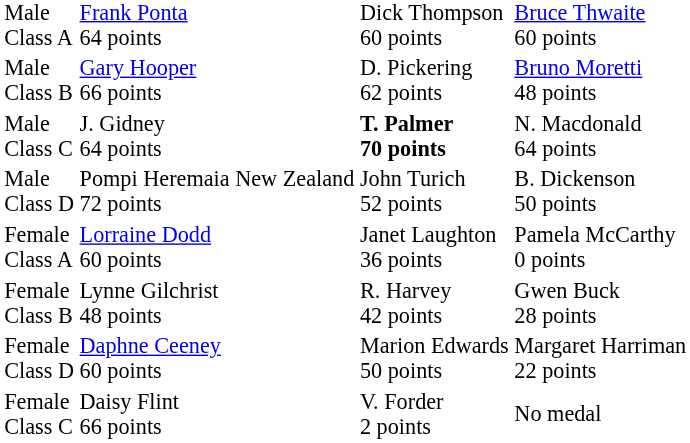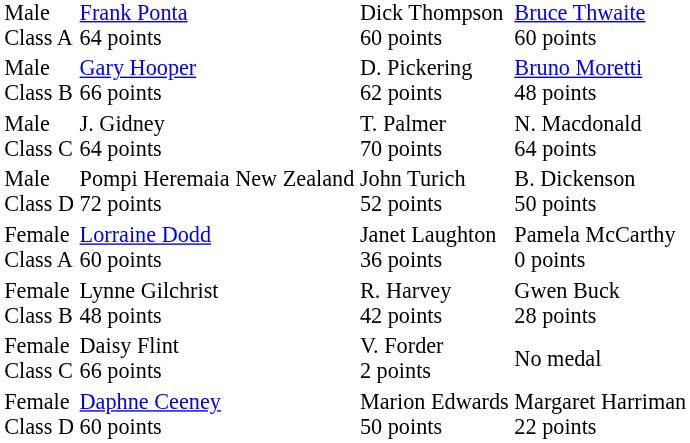Male Class C | column 3: bold -> normal
rows swapped: Female Class C <-> Female Class D
